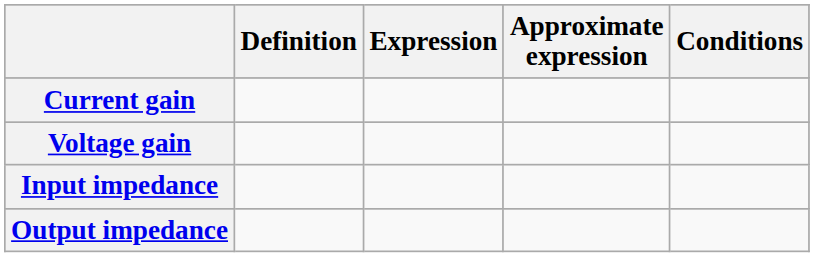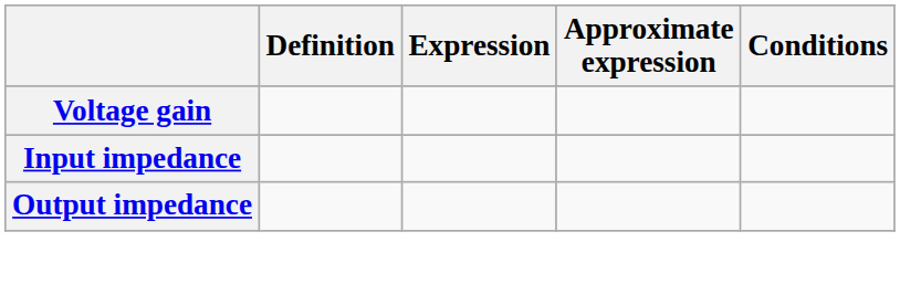- row: Current gain
